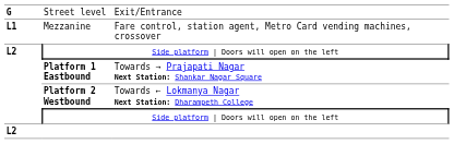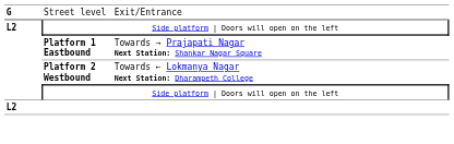- row: L1 | Mezzanine | Fare control, station agent, Metro Card vending machines, crossover
